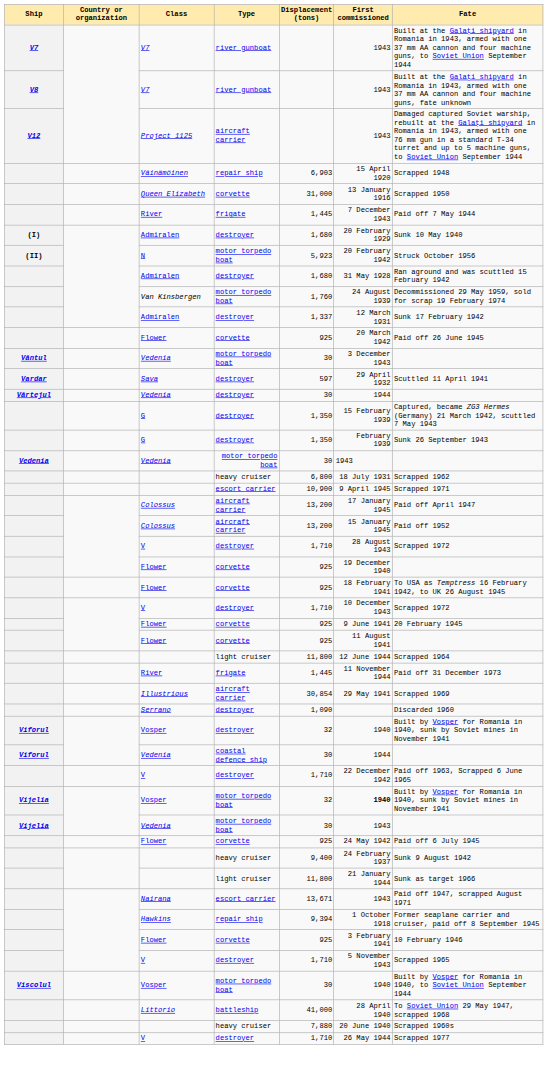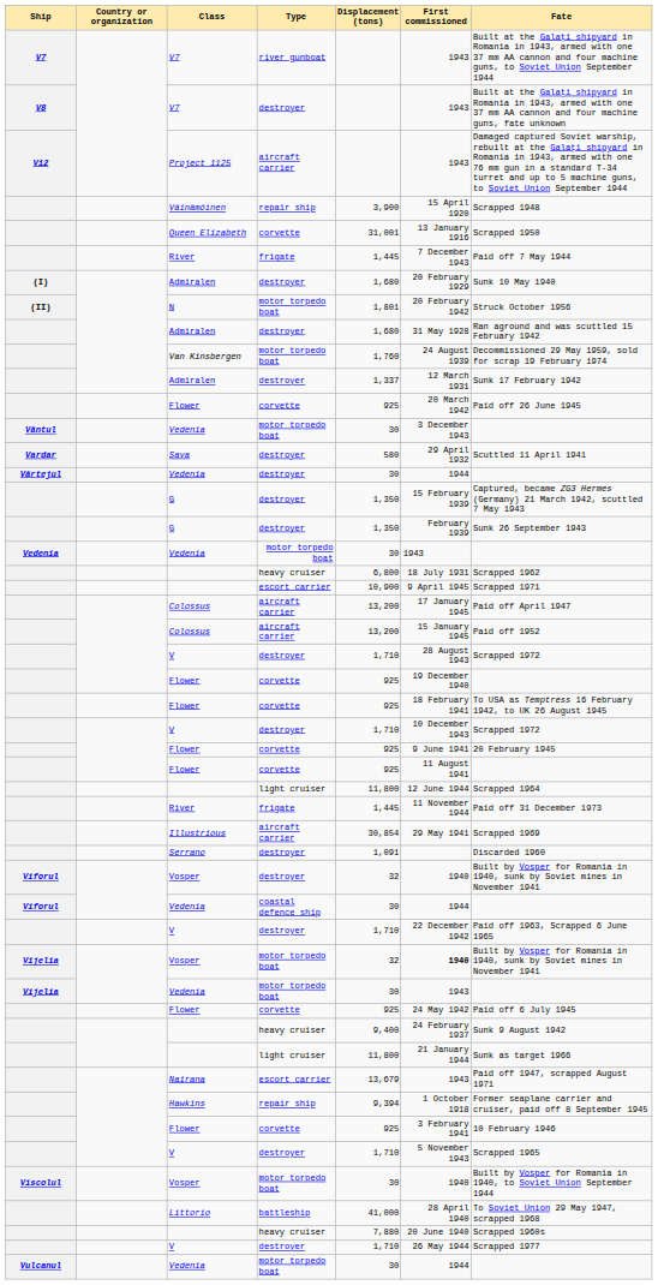V8 / V7 | Type: river gunboat -> destroyer
Väinämöinen | Displacement (tons): 6,903 -> 3,900
Queen Elizabeth | Displacement (tons): 31,000 -> 31,001
N | Displacement (tons): 5,923 -> 1,801
Sava | Displacement (tons): 597 -> 580
Serrano | Displacement (tons): 1,090 -> 1,091
Nairana | Displacement (tons): 13,671 -> 13,679
+ row: Vulcanul | Vedenia | motor torpedo boat | 30 | 1944
